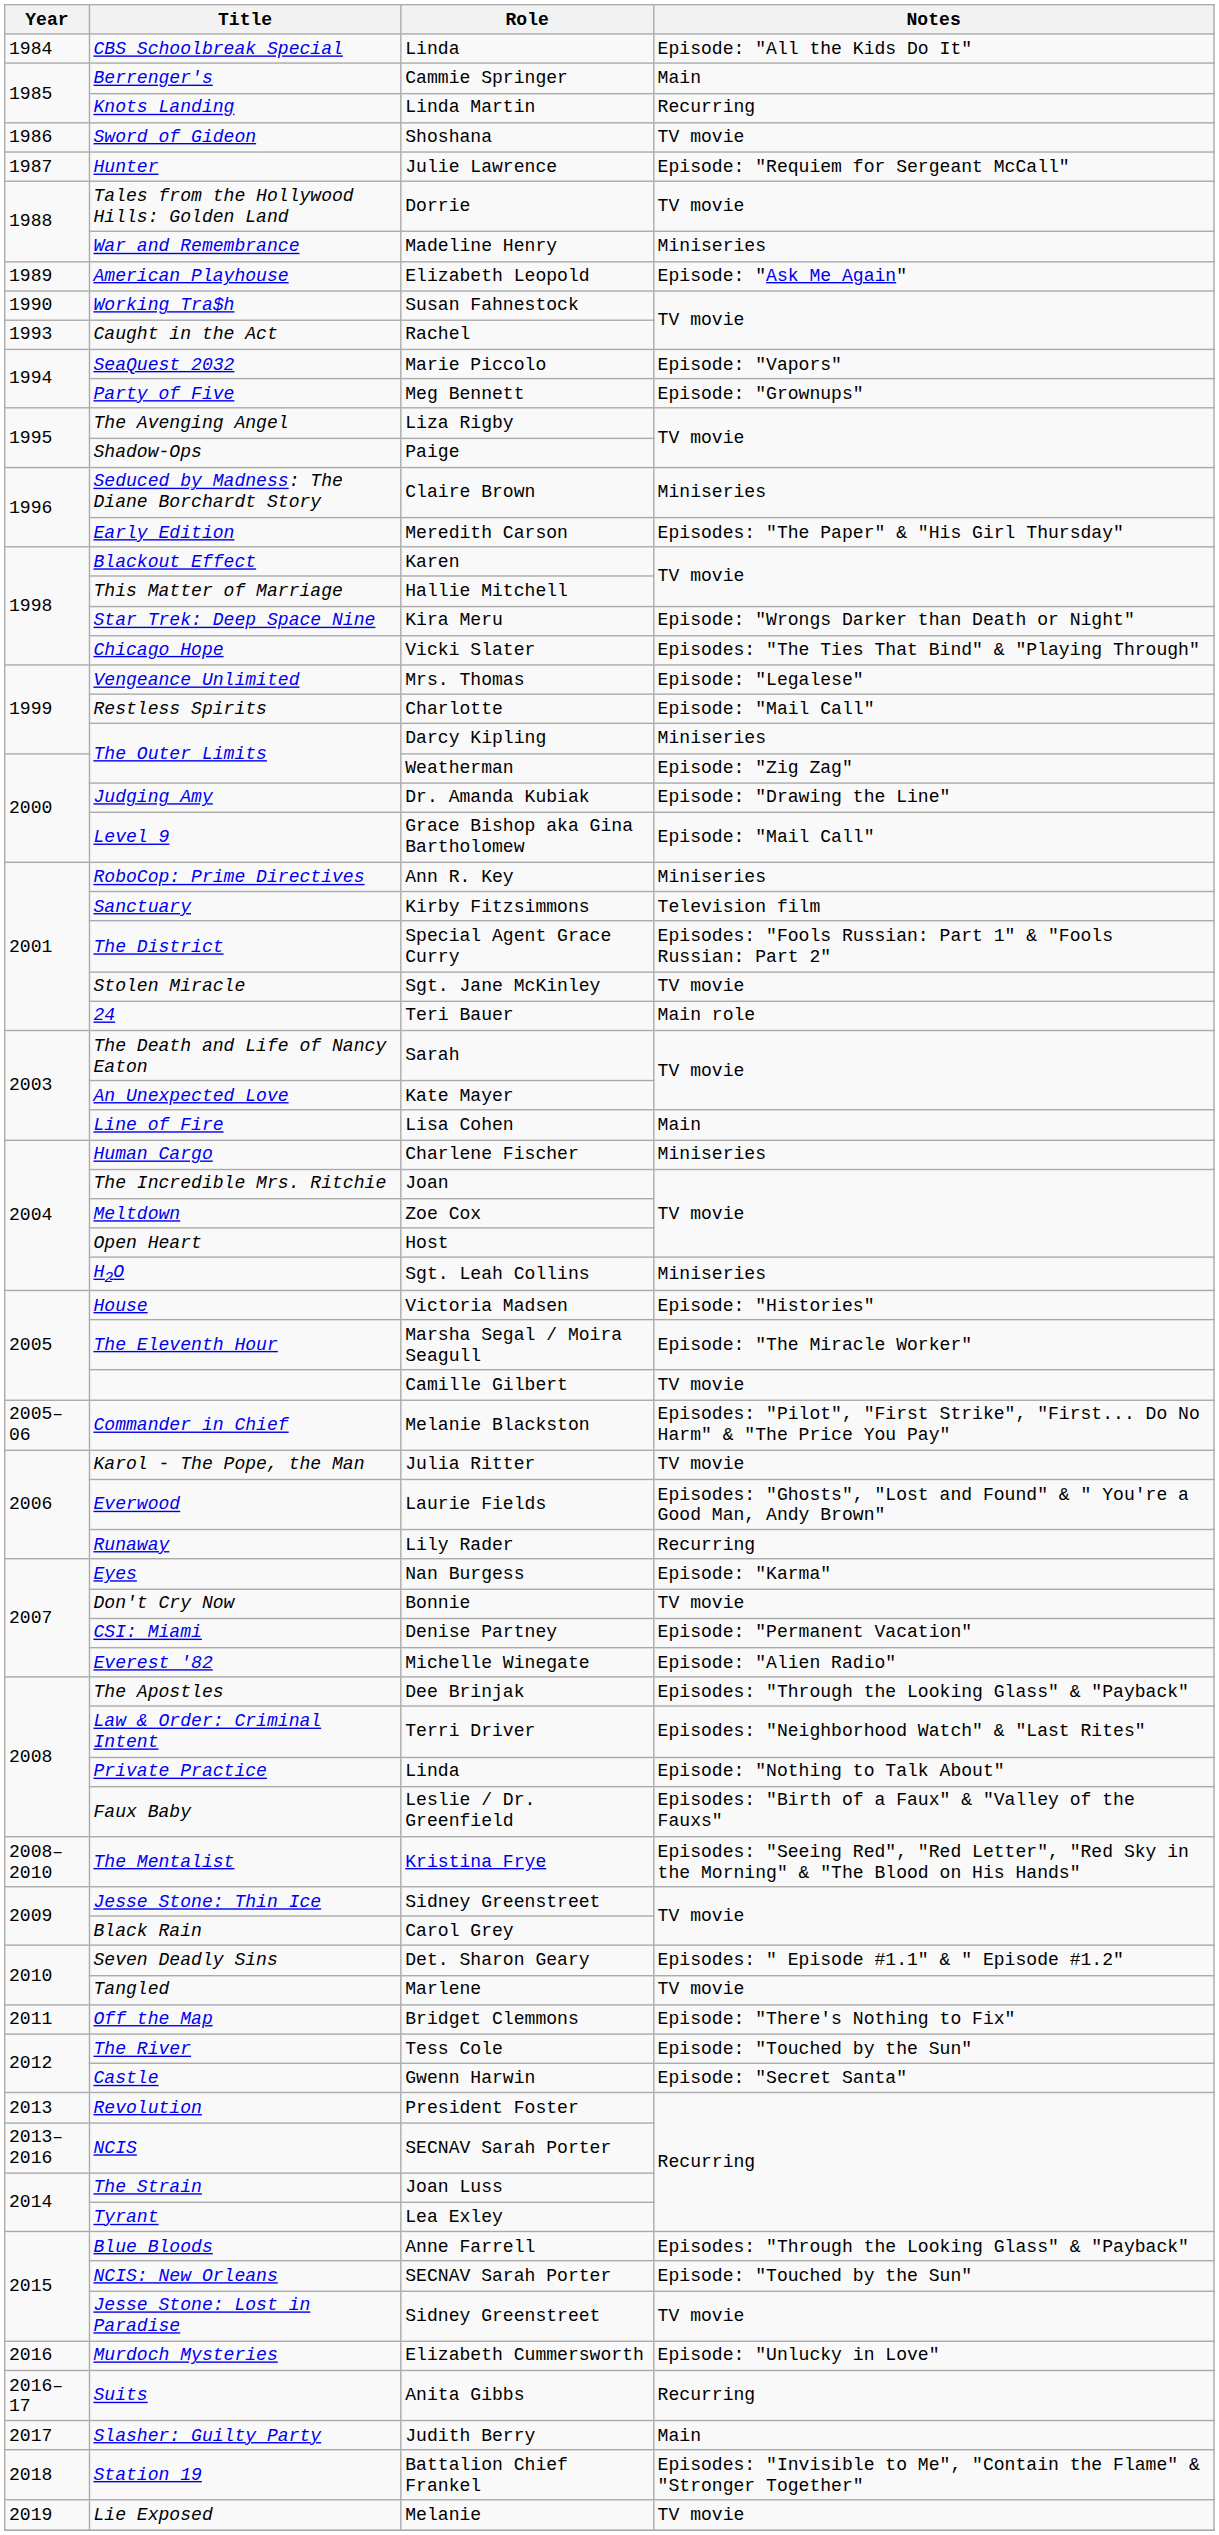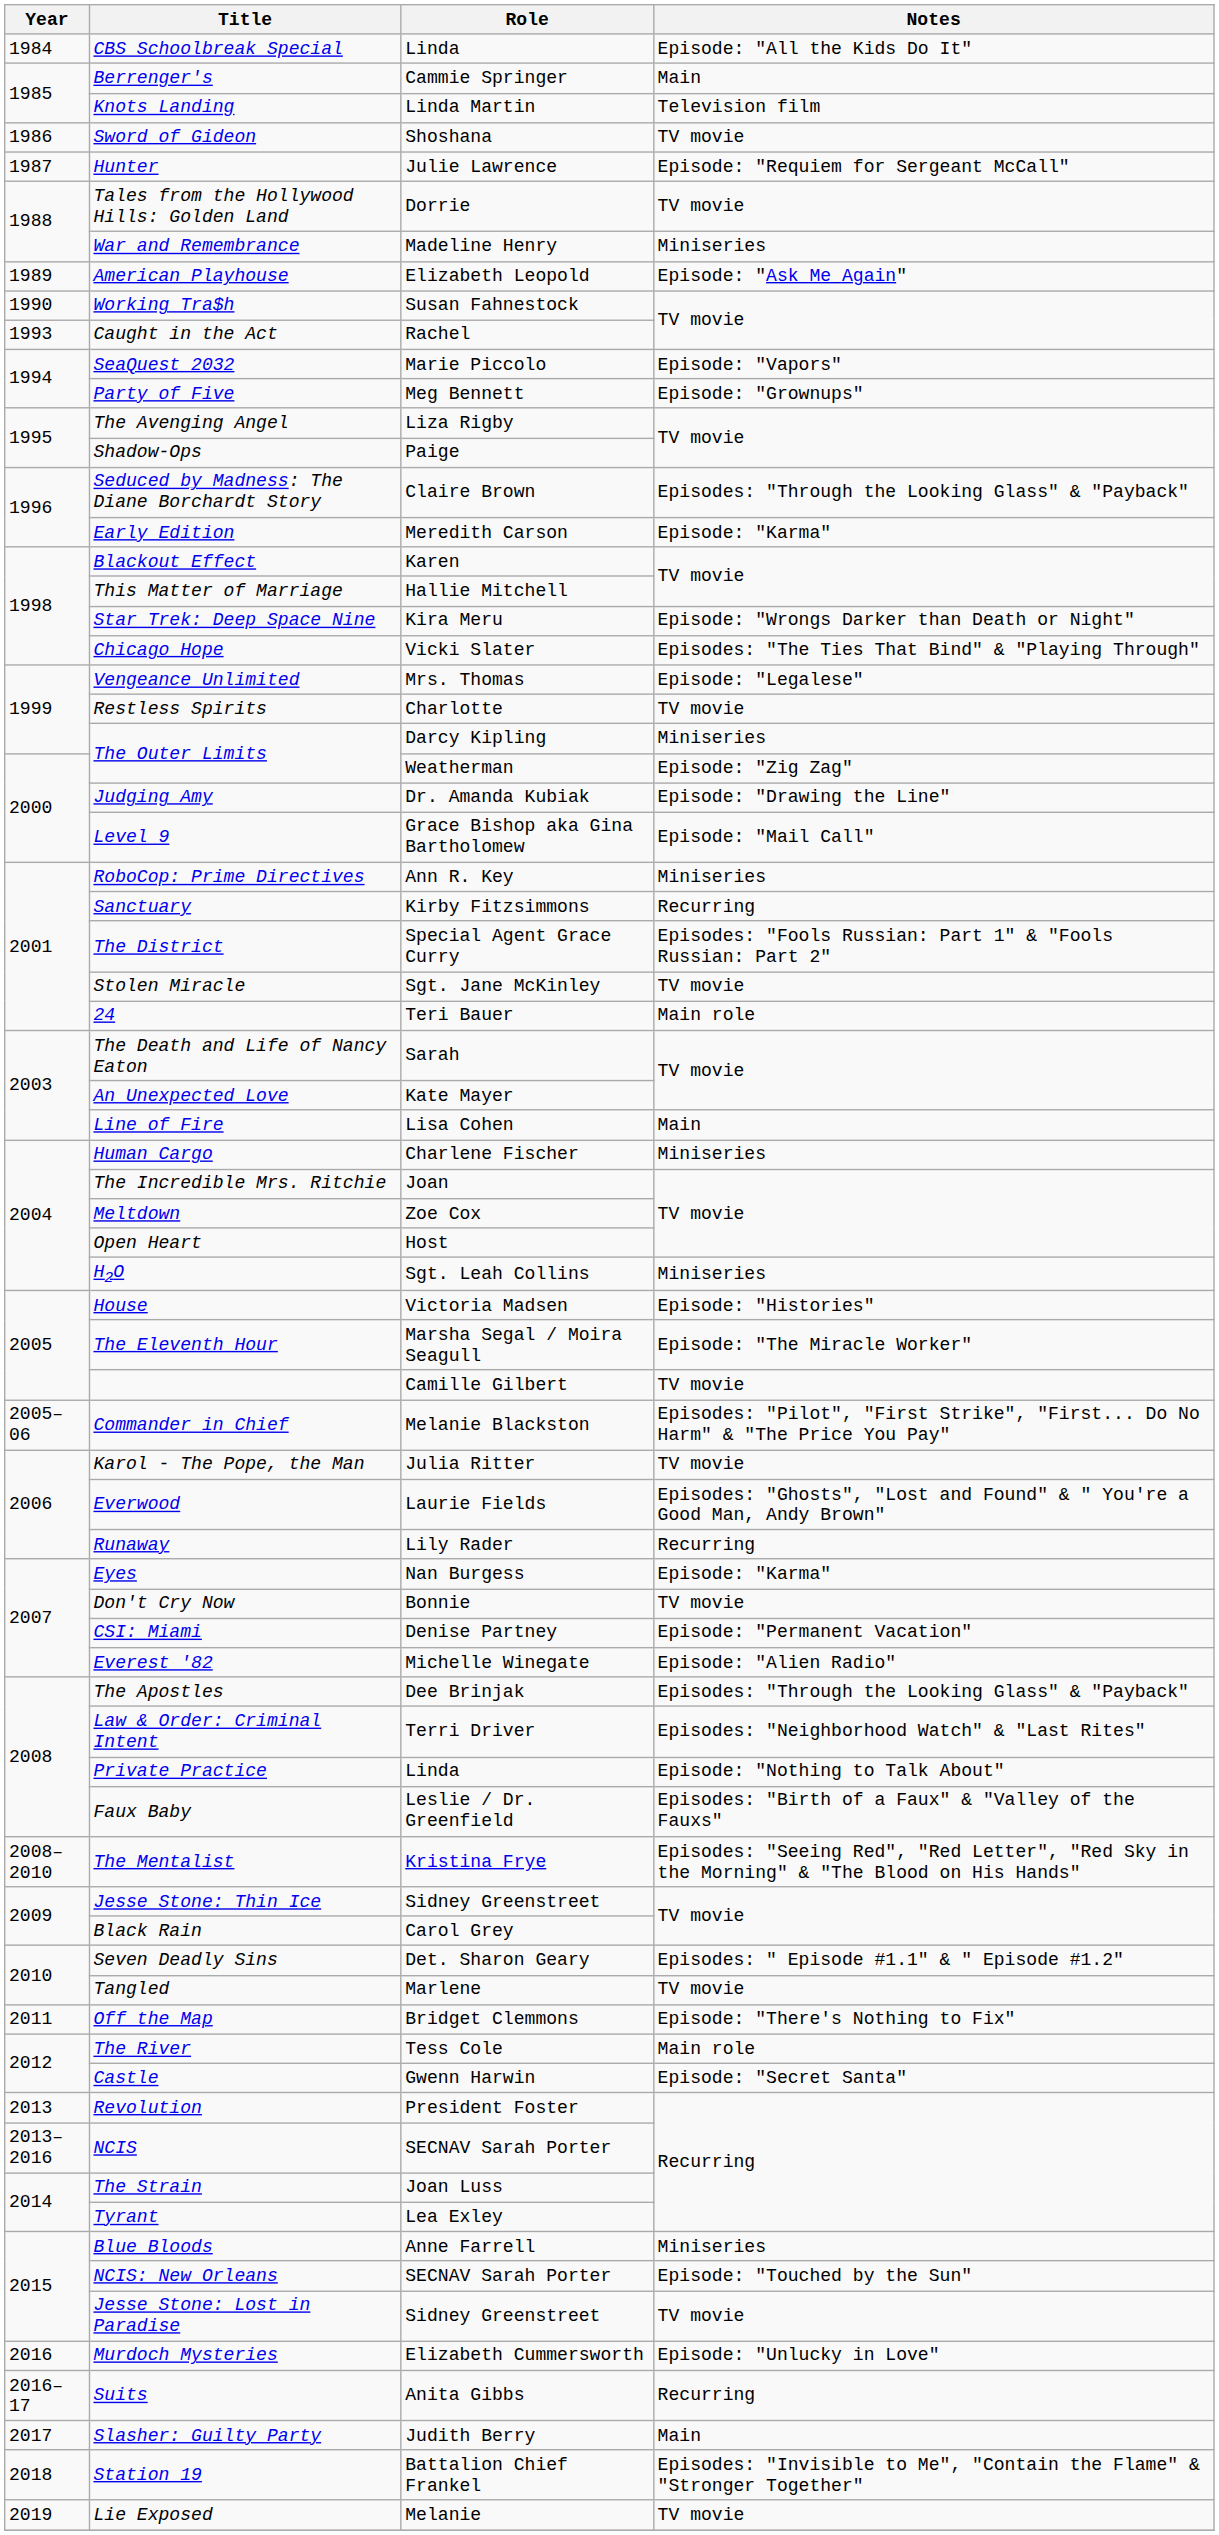Knots Landing | Notes: Recurring -> Television film
Seduced by Madness: The Diane Borchardt Story | Notes: Miniseries -> Episodes: "Through the Looking Glass" & "Payback"
Early Edition | Notes: Episodes: "The Paper" & "His Girl Thursday" -> Episode: "Karma"
Restless Spirits | Notes: Episode: "Mail Call" -> TV movie
Sanctuary | Notes: Television film -> Recurring
The River | Notes: Episode: "Touched by the Sun" -> Main role
Blue Bloods | Notes: Episodes: "Through the Looking Glass" & "Payback" -> Miniseries
